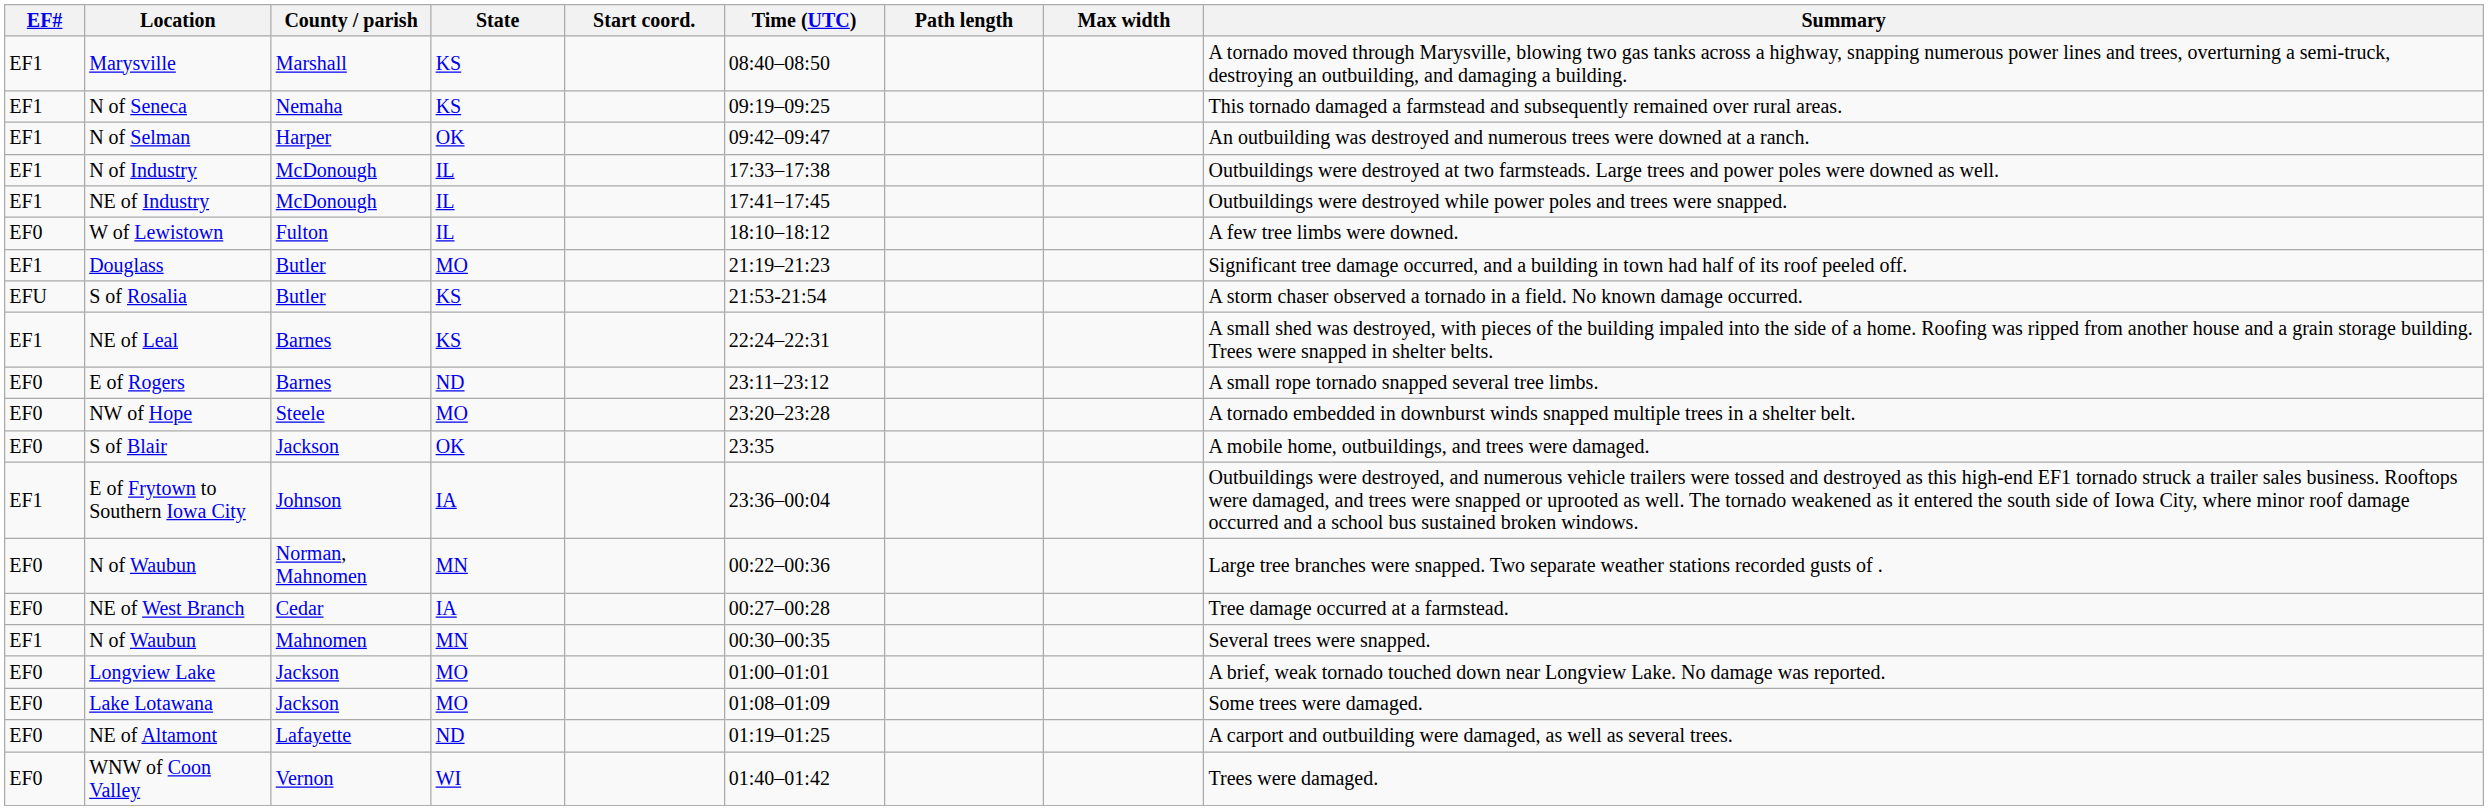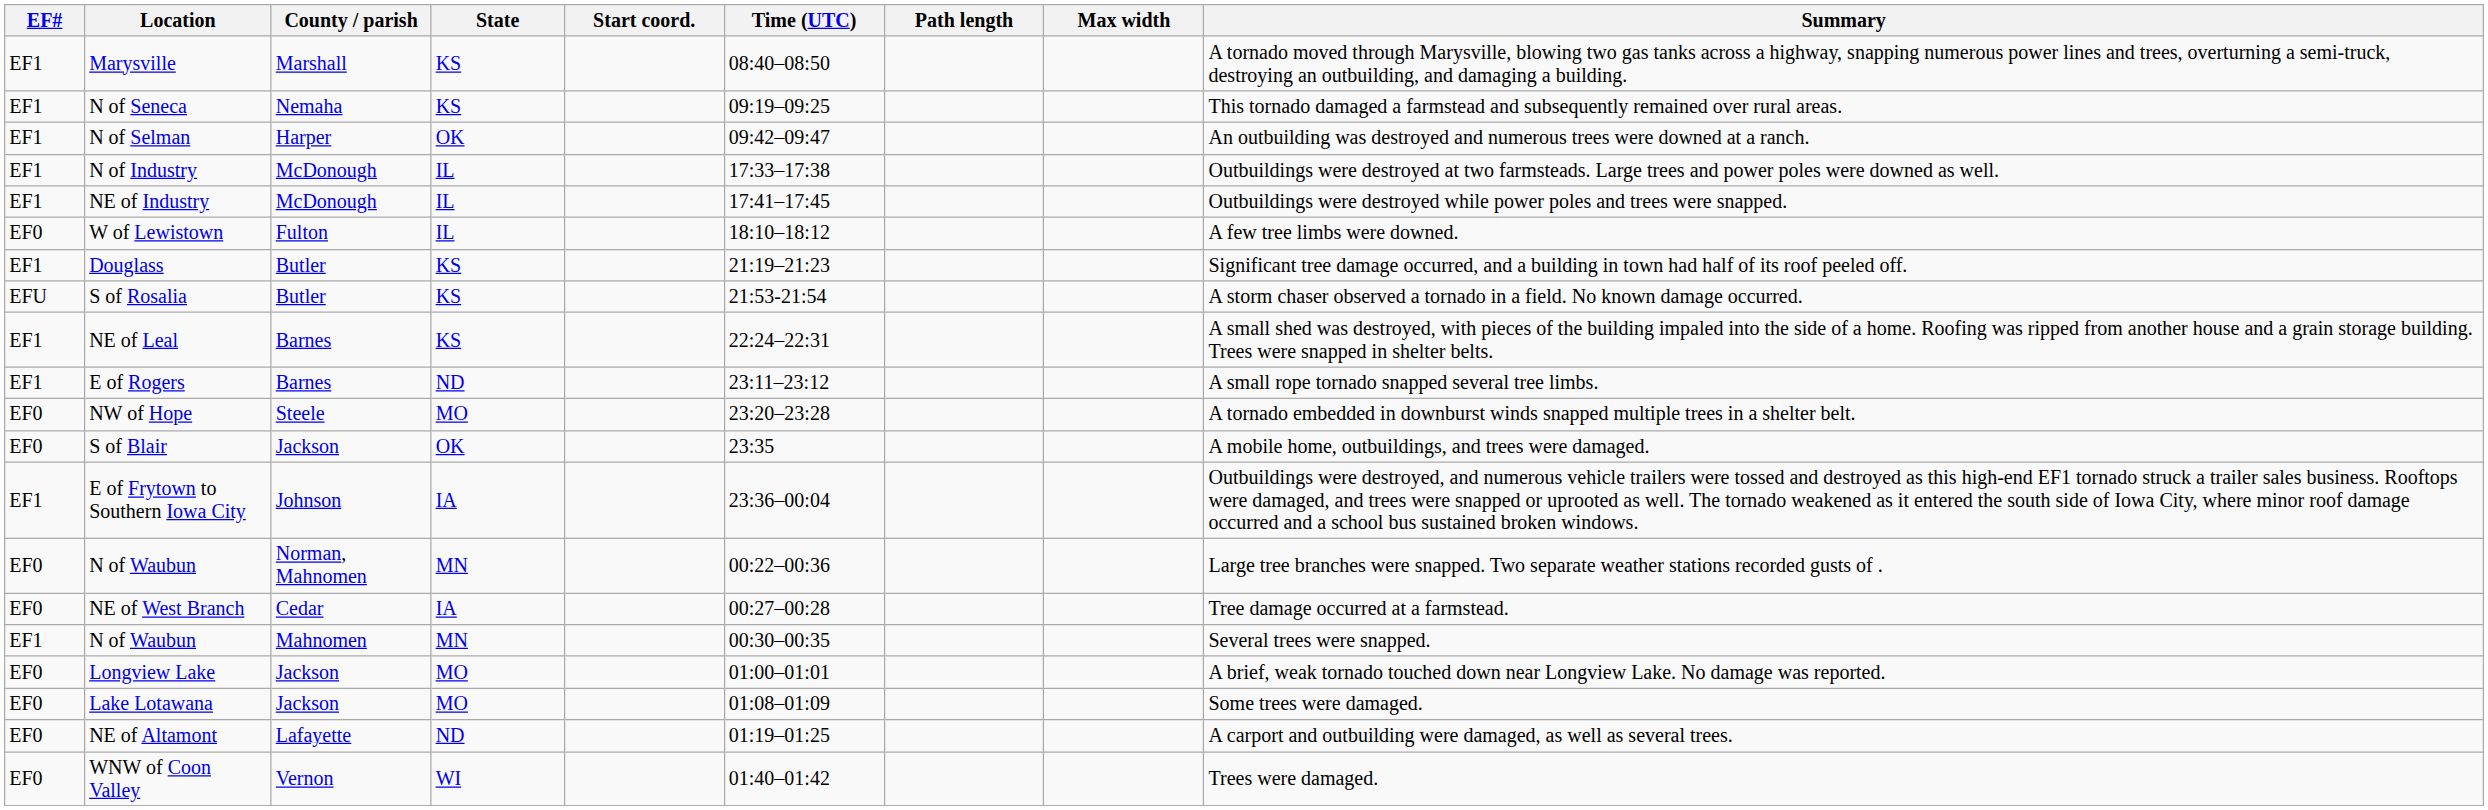Douglass | State: MO -> KS
E of Rogers | EF#: EF0 -> EF1
